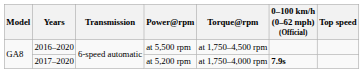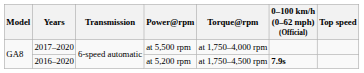at 5,500 rpm | Years: 2016–2020 -> 2017–2020
at 5,500 rpm | Torque@rpm: at 1,750–4,500 rpm -> at 1,750–4,000 rpm
at 5,200 rpm | Years: 2017–2020 -> 2016–2020
at 5,200 rpm | Torque@rpm: at 1,750–4,000 rpm -> at 1,750–4,500 rpm
